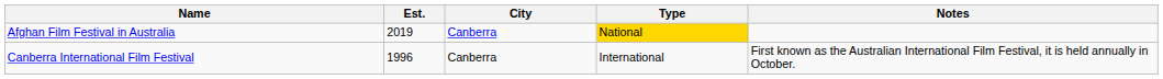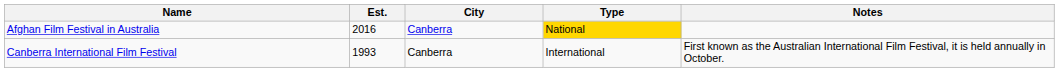Afghan Film Festival in Australia | Est.: 2019 -> 2016
Canberra International Film Festival | Est.: 1996 -> 1993
